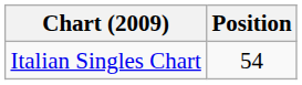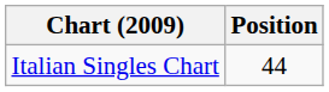Italian Singles Chart | Position: 54 -> 44
